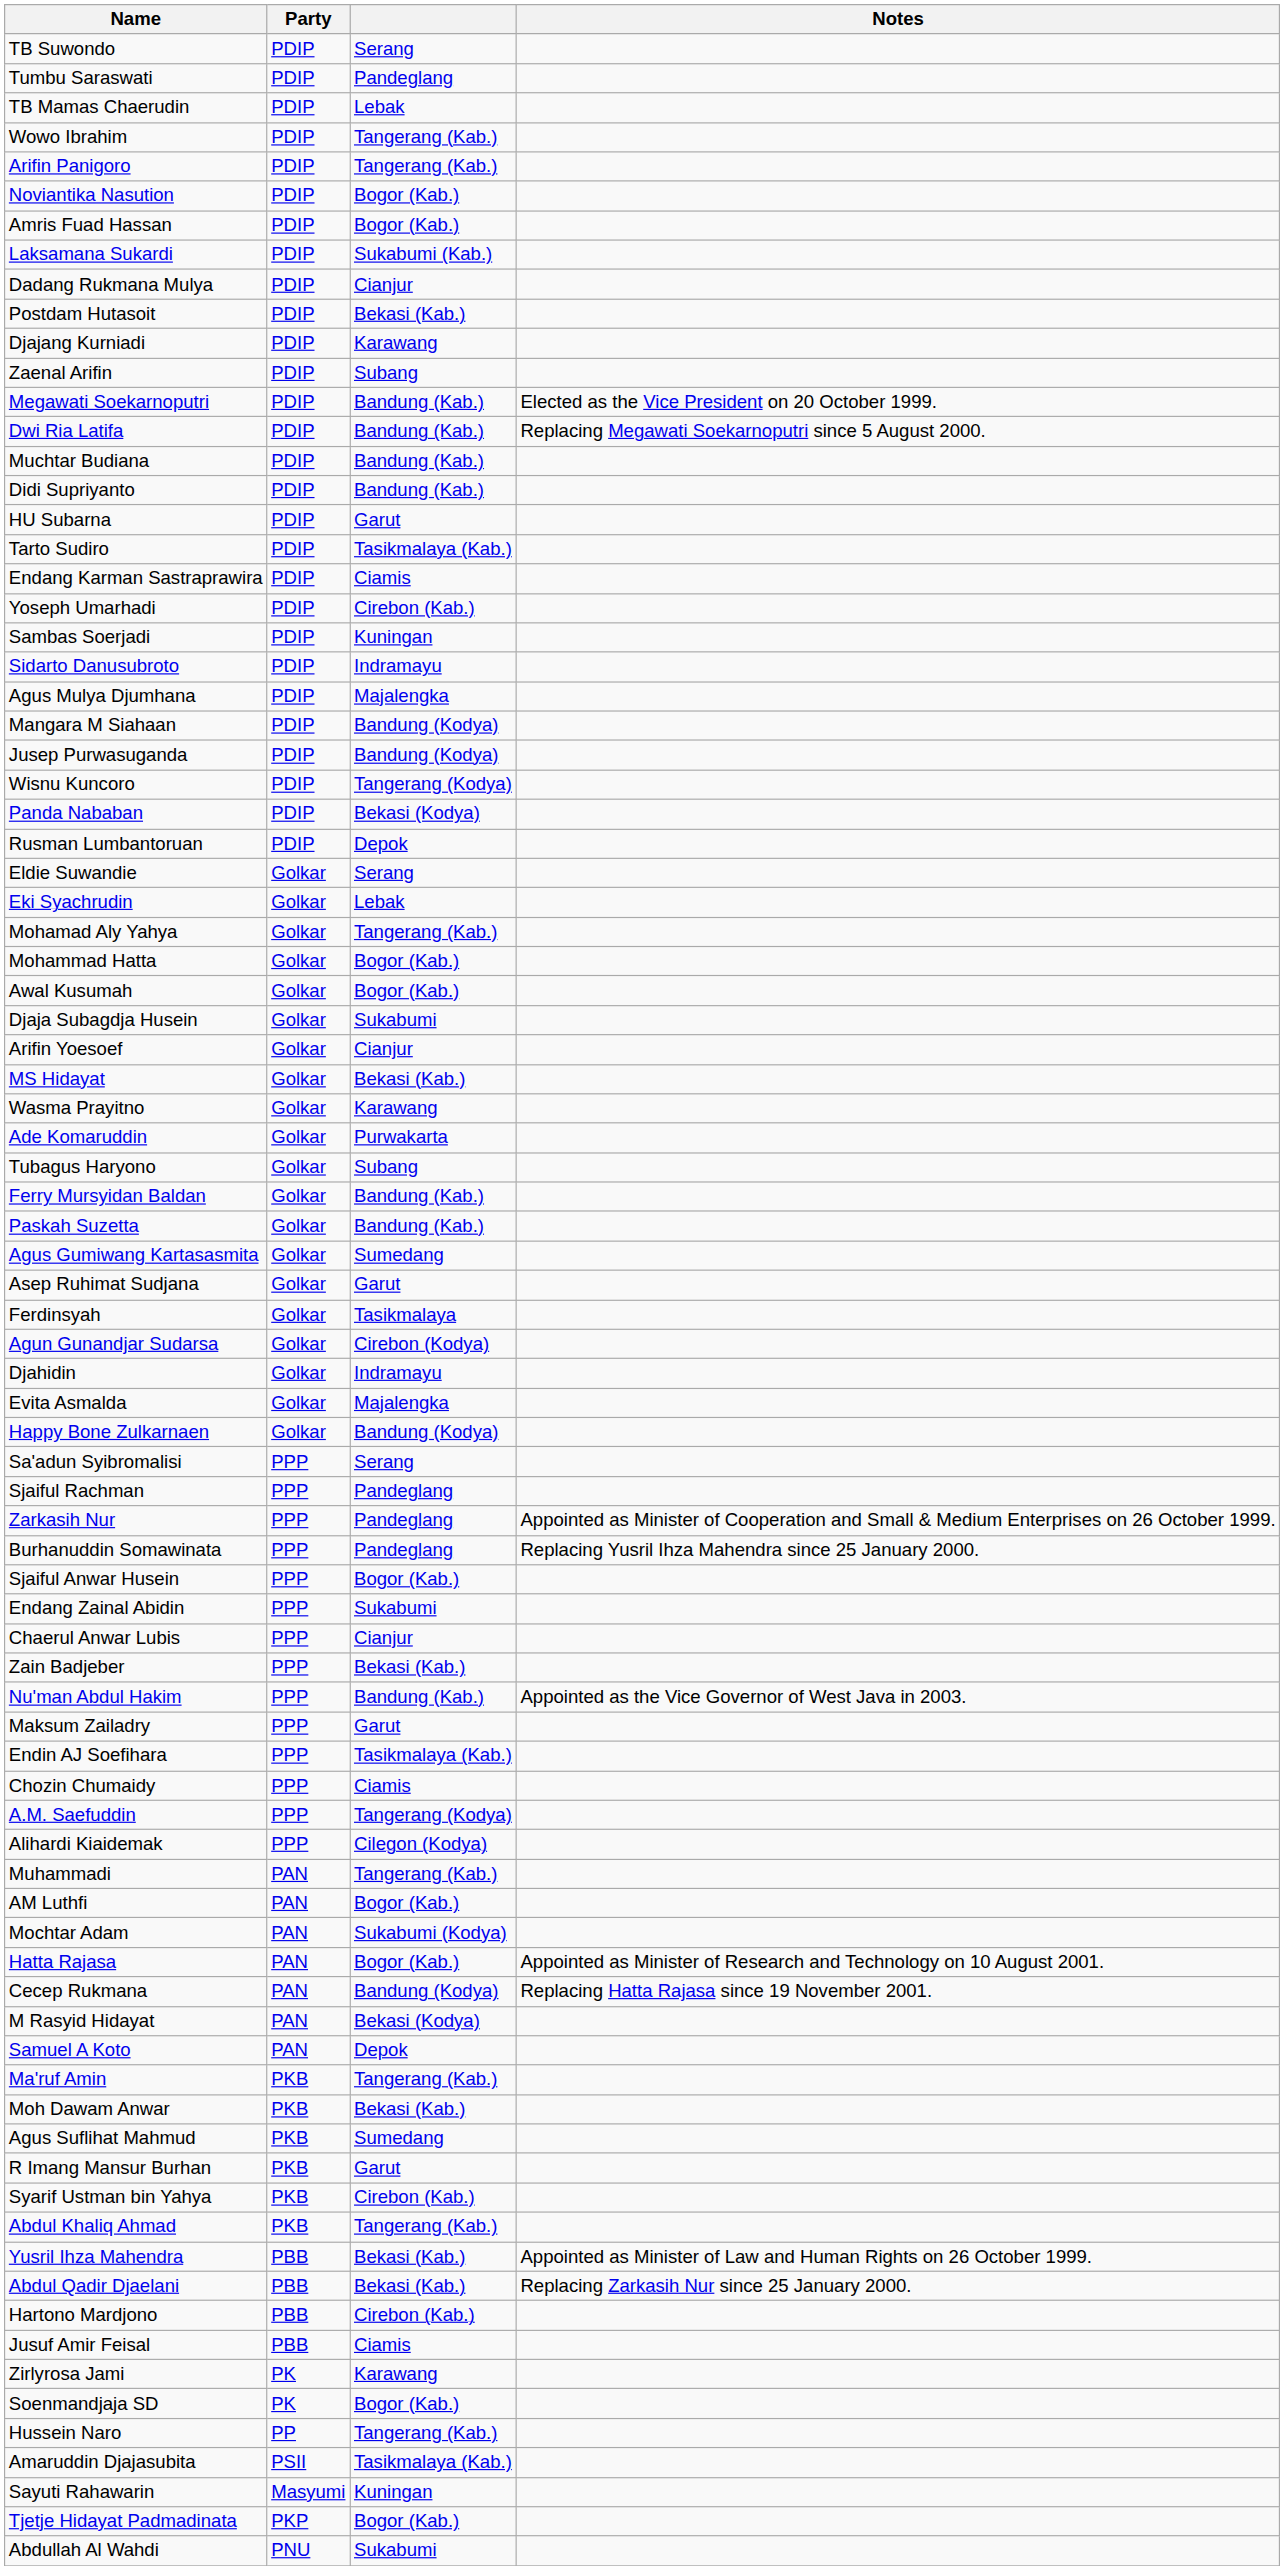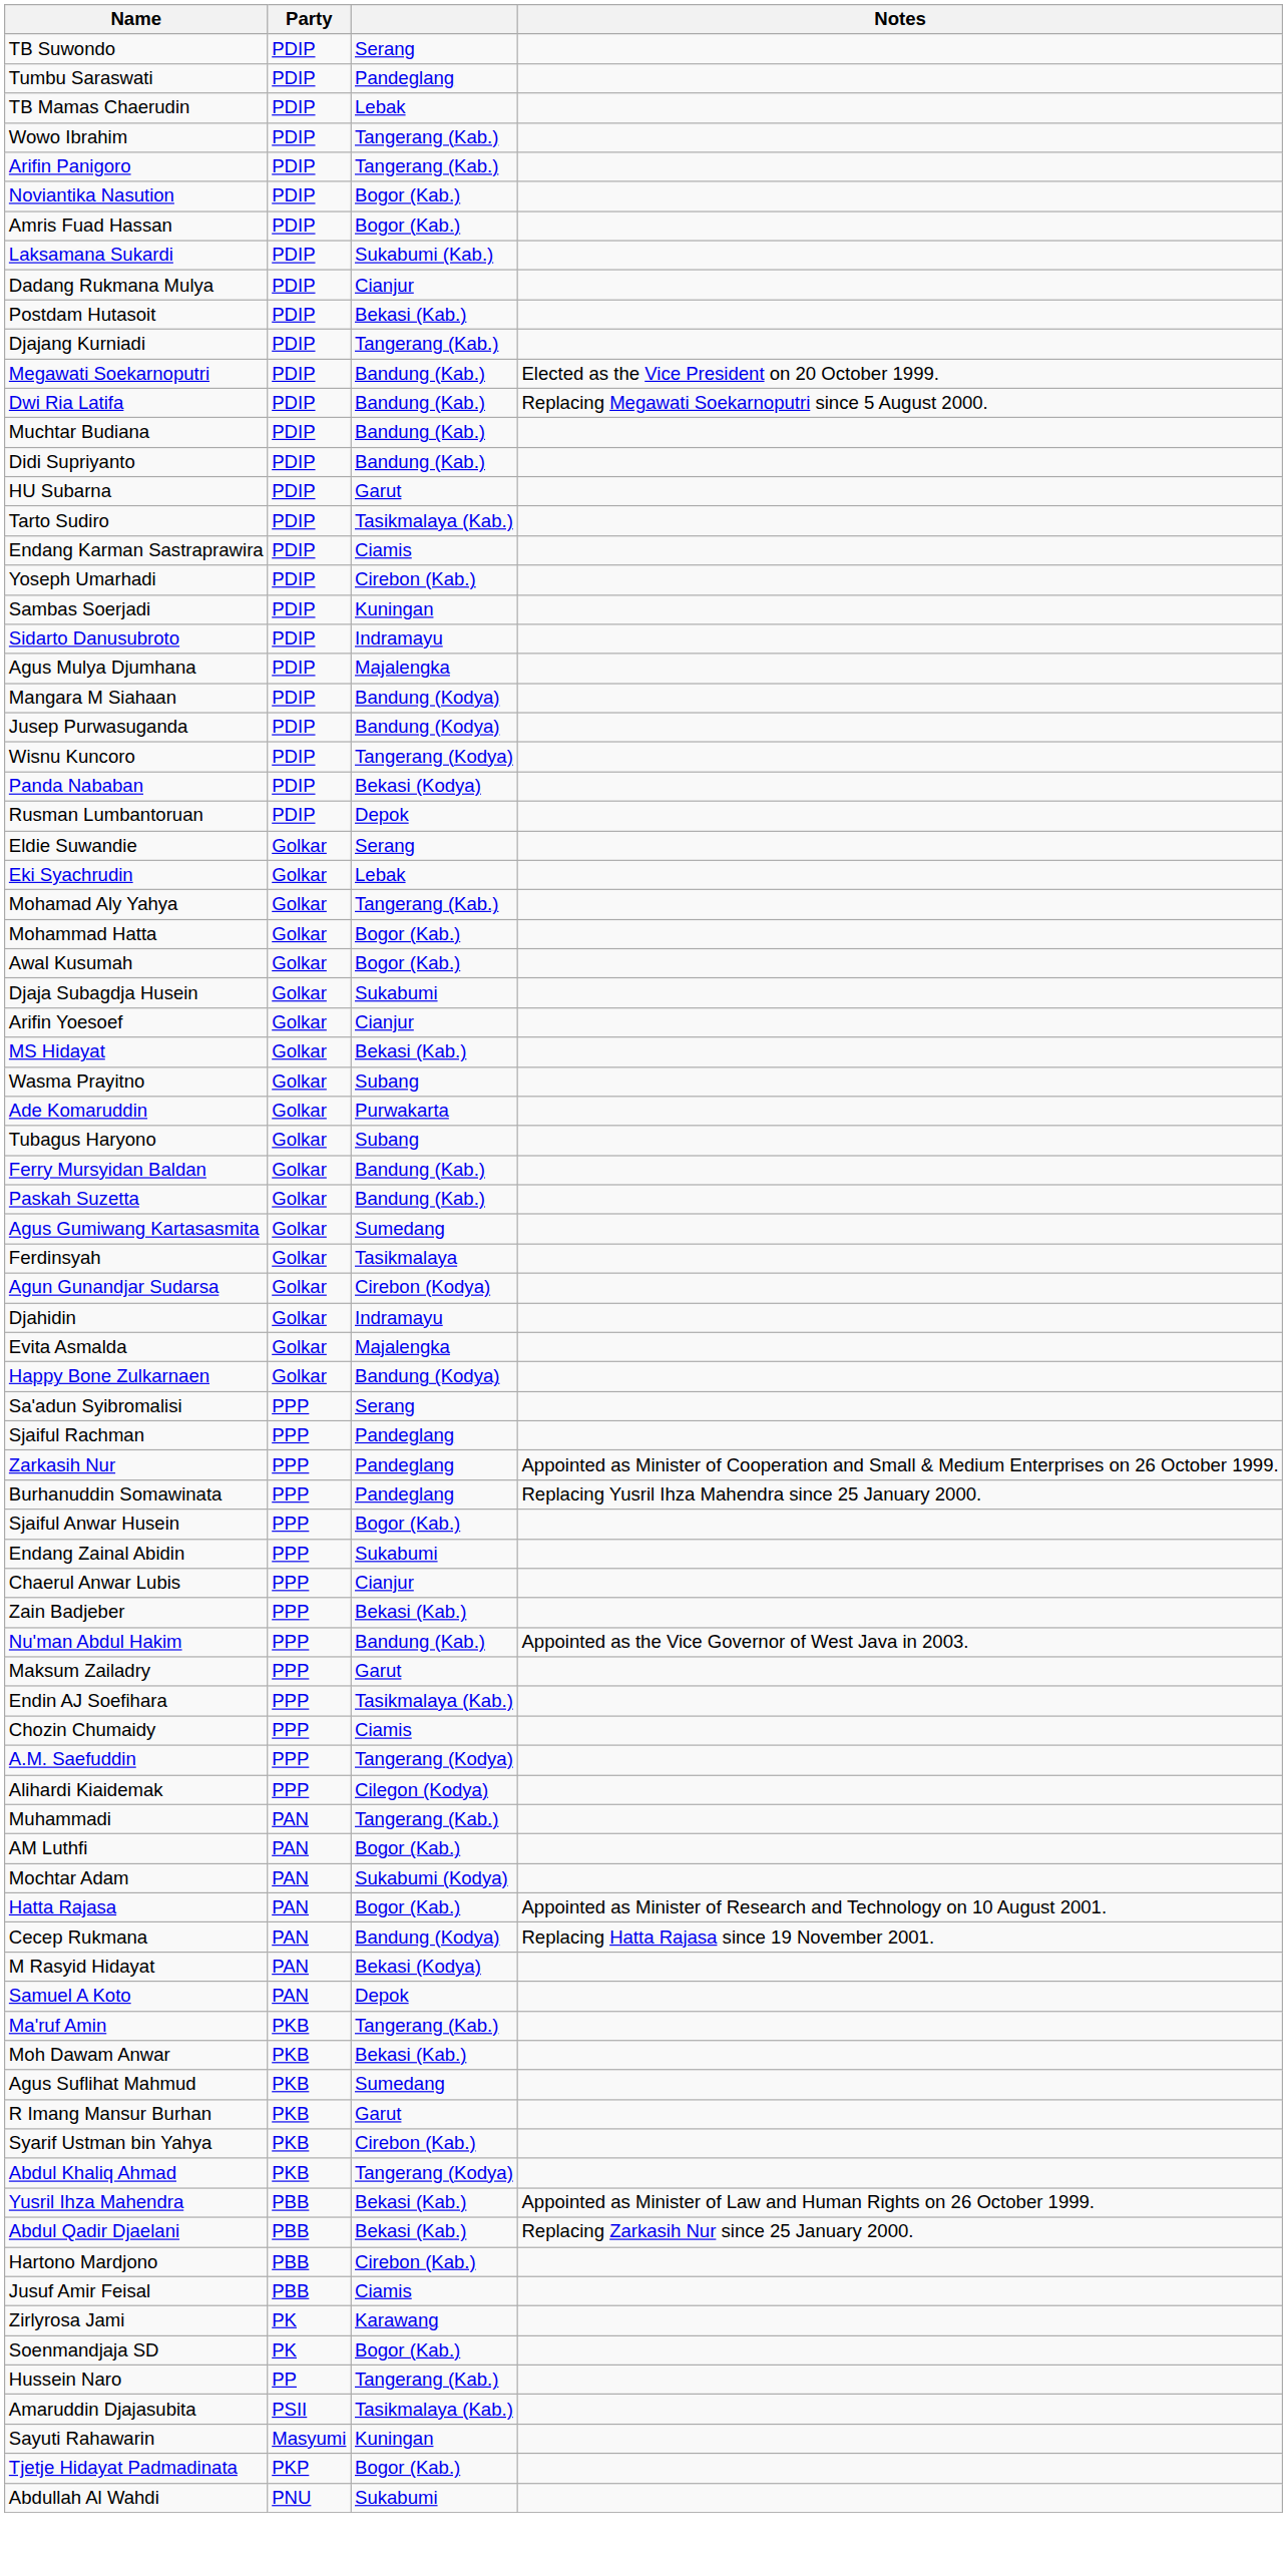Djajang Kurniadi | column 3: Karawang -> Tangerang (Kab.)
- row: Zaenal Arifin | PDIP | Subang
Wasma Prayitno | column 3: Karawang -> Subang
- row: Asep Ruhimat Sudjana | Golkar | Garut
Abdul Khaliq Ahmad | column 3: Tangerang (Kab.) -> Tangerang (Kodya)
